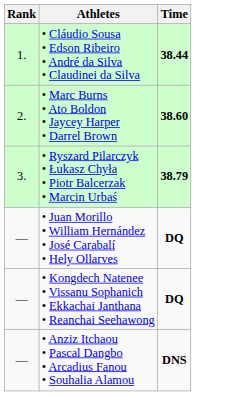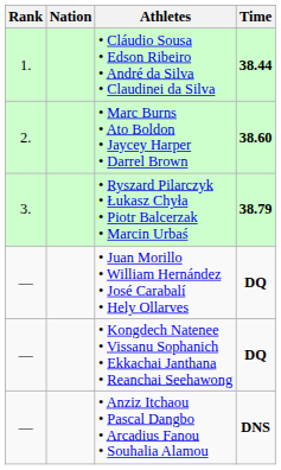+ column: Nation
